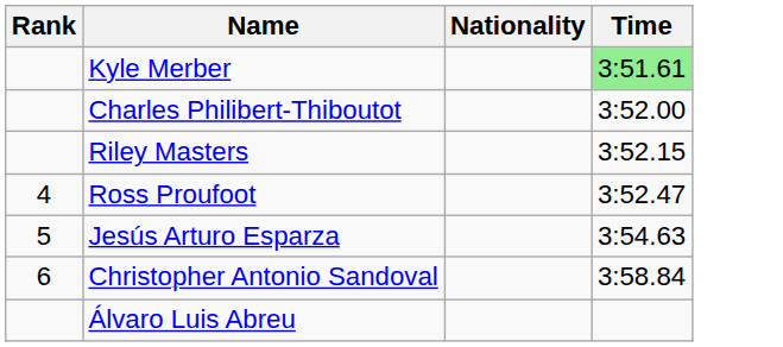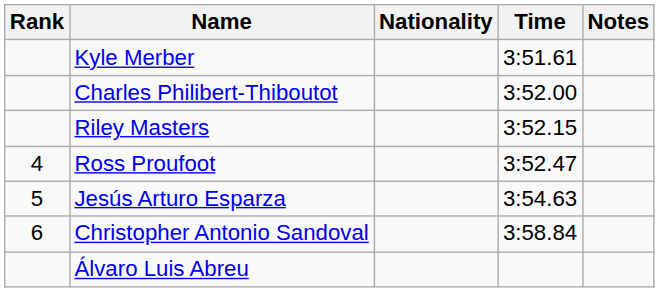+ column: Notes
Kyle Merber | Time: lightgreen background -> no background
